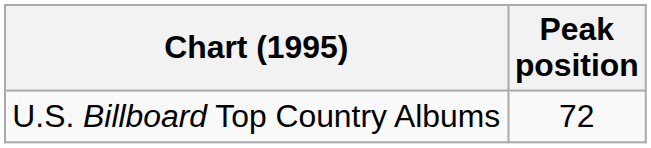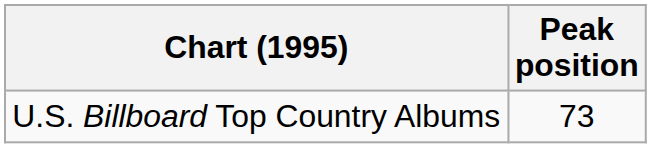U.S. Billboard Top Country Albums | Peak position: 72 -> 73
